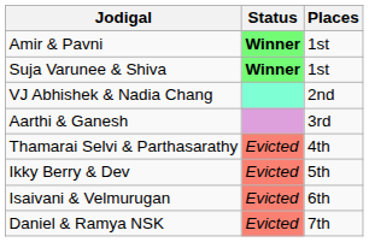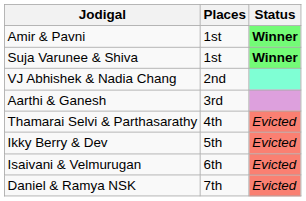columns swapped: Places <-> Status
